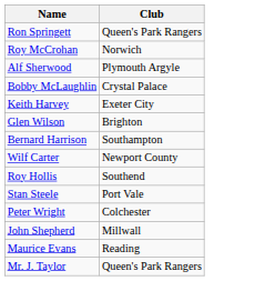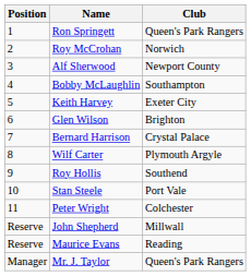+ column: Position | 1 | 2 | 3 | 4 | 5 | 6 | 7 | 8 | 9 | 10 | 11 | Reserve | Reserve | Manager
Alf Sherwood | Club: Plymouth Argyle -> Newport County
Bobby McLaughlin | Club: Crystal Palace -> Southampton
Bernard Harrison | Club: Southampton -> Crystal Palace
Wilf Carter | Club: Newport County -> Plymouth Argyle
